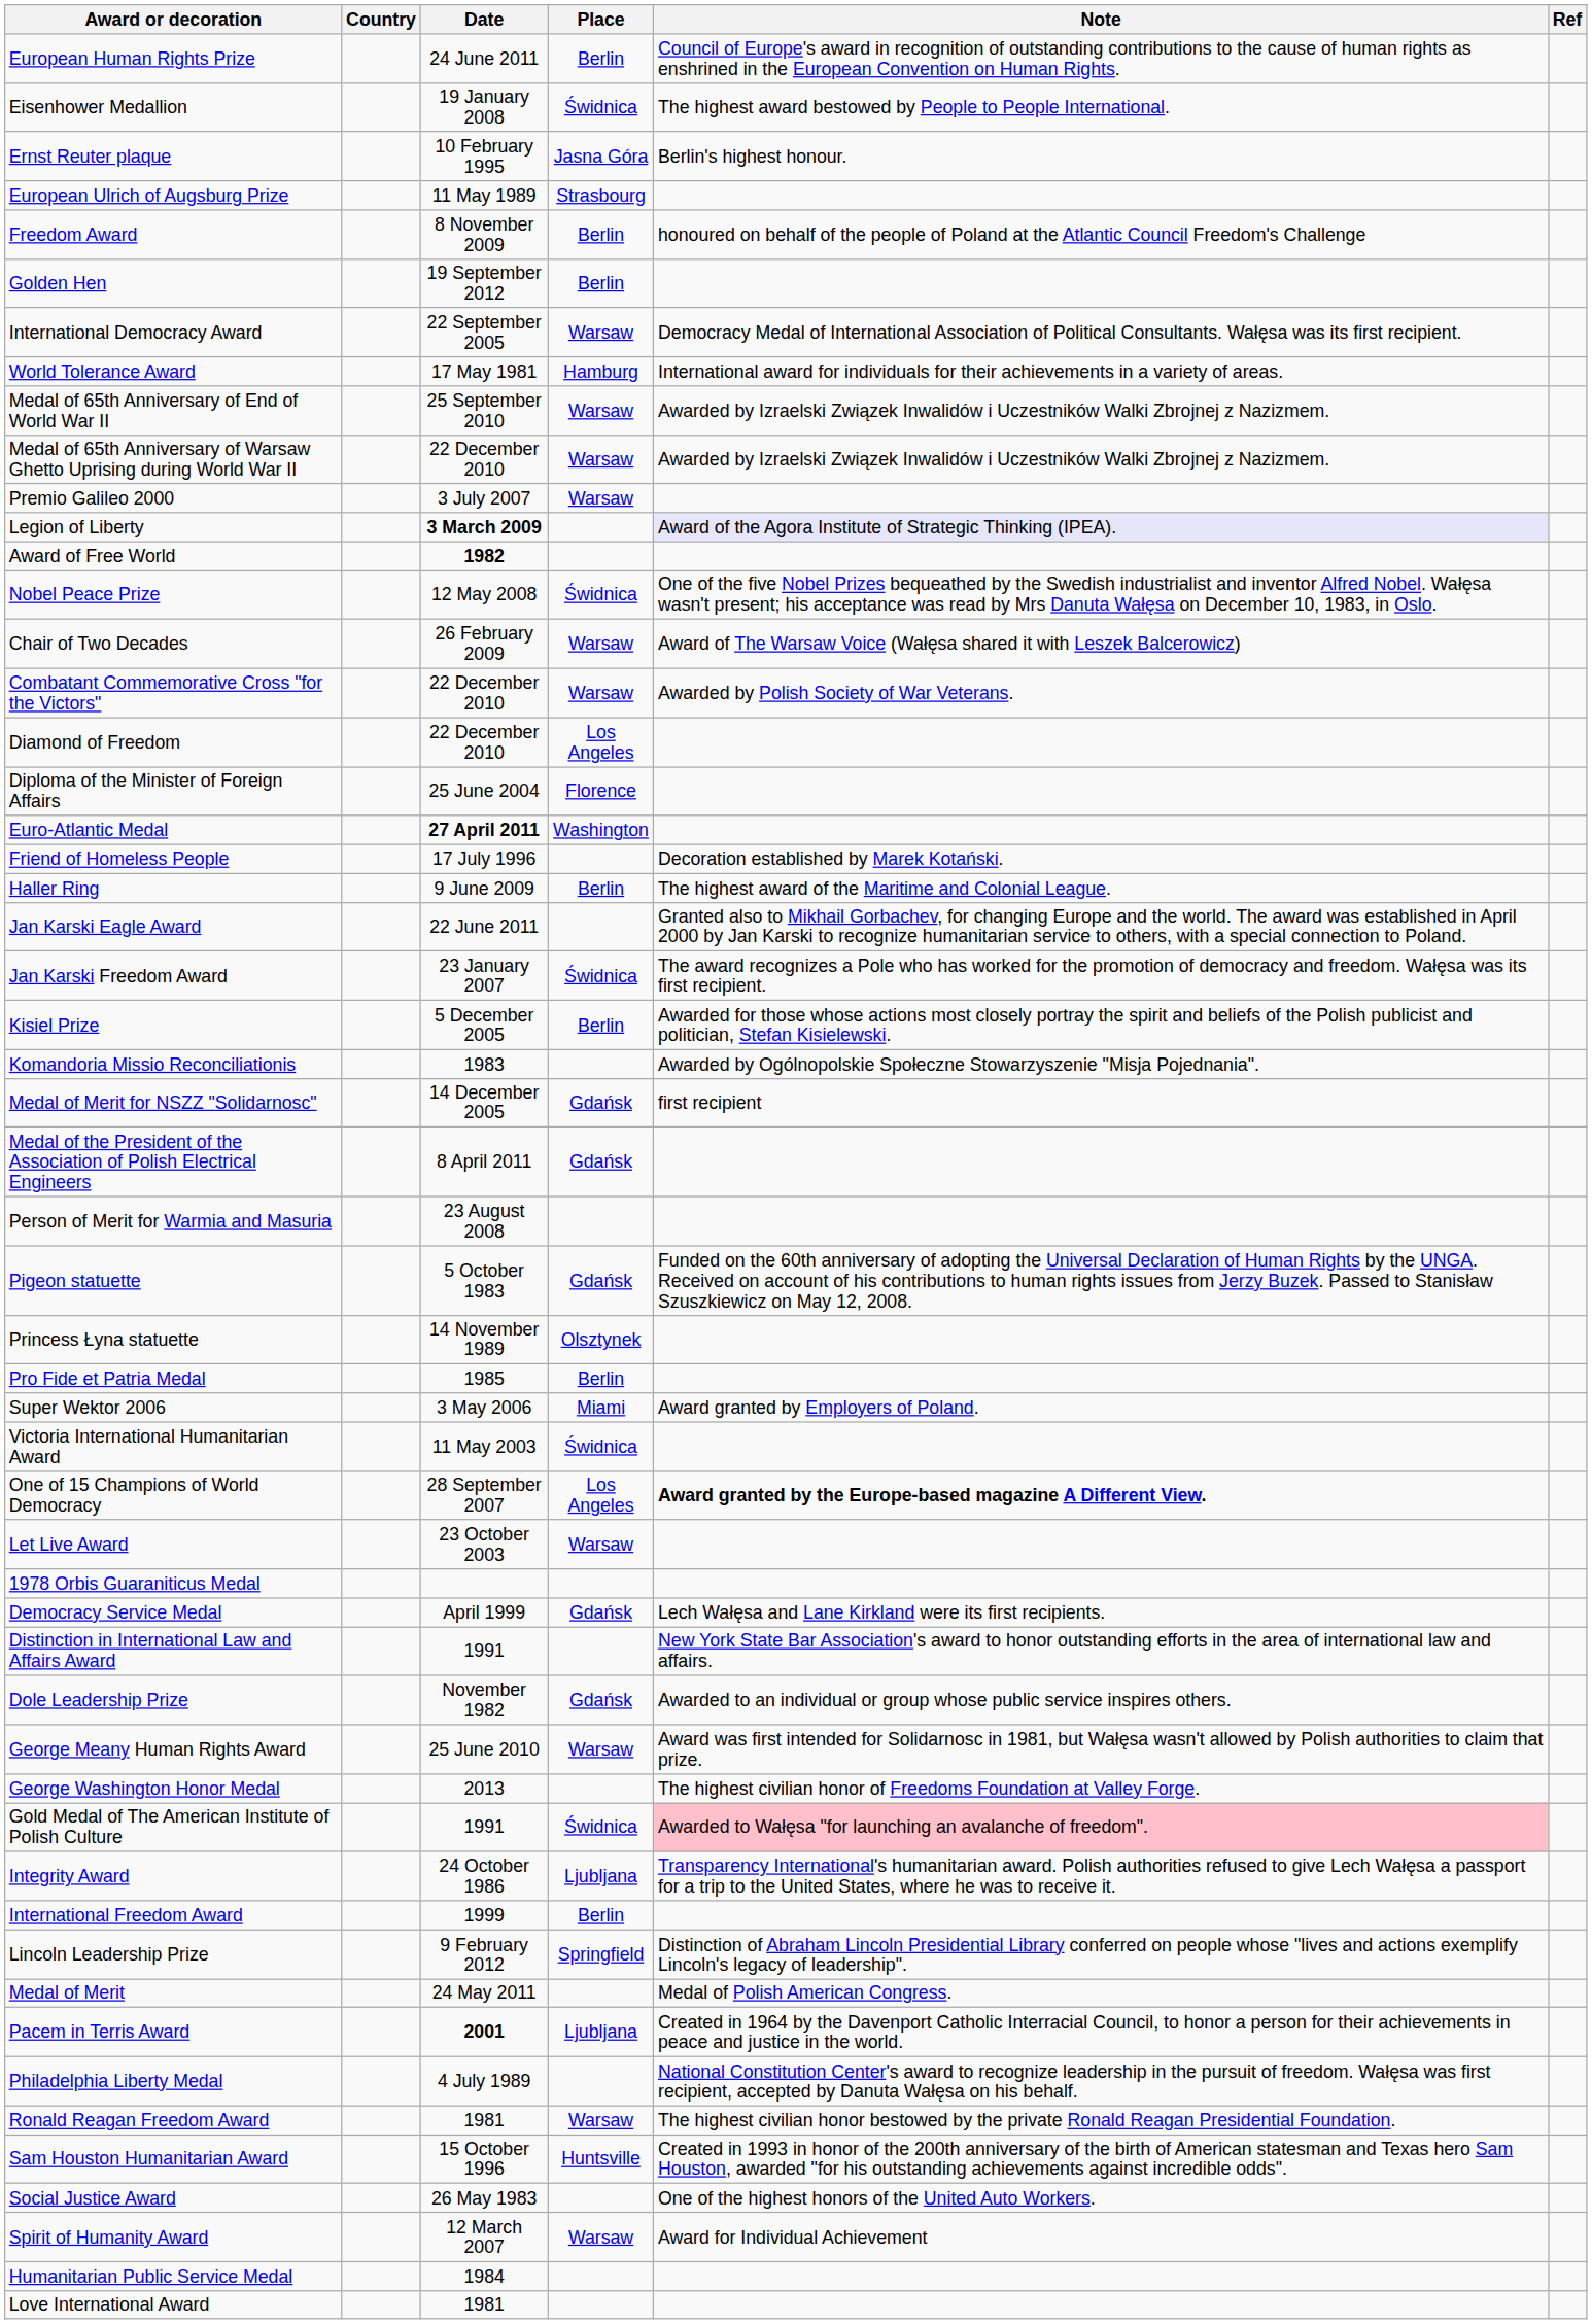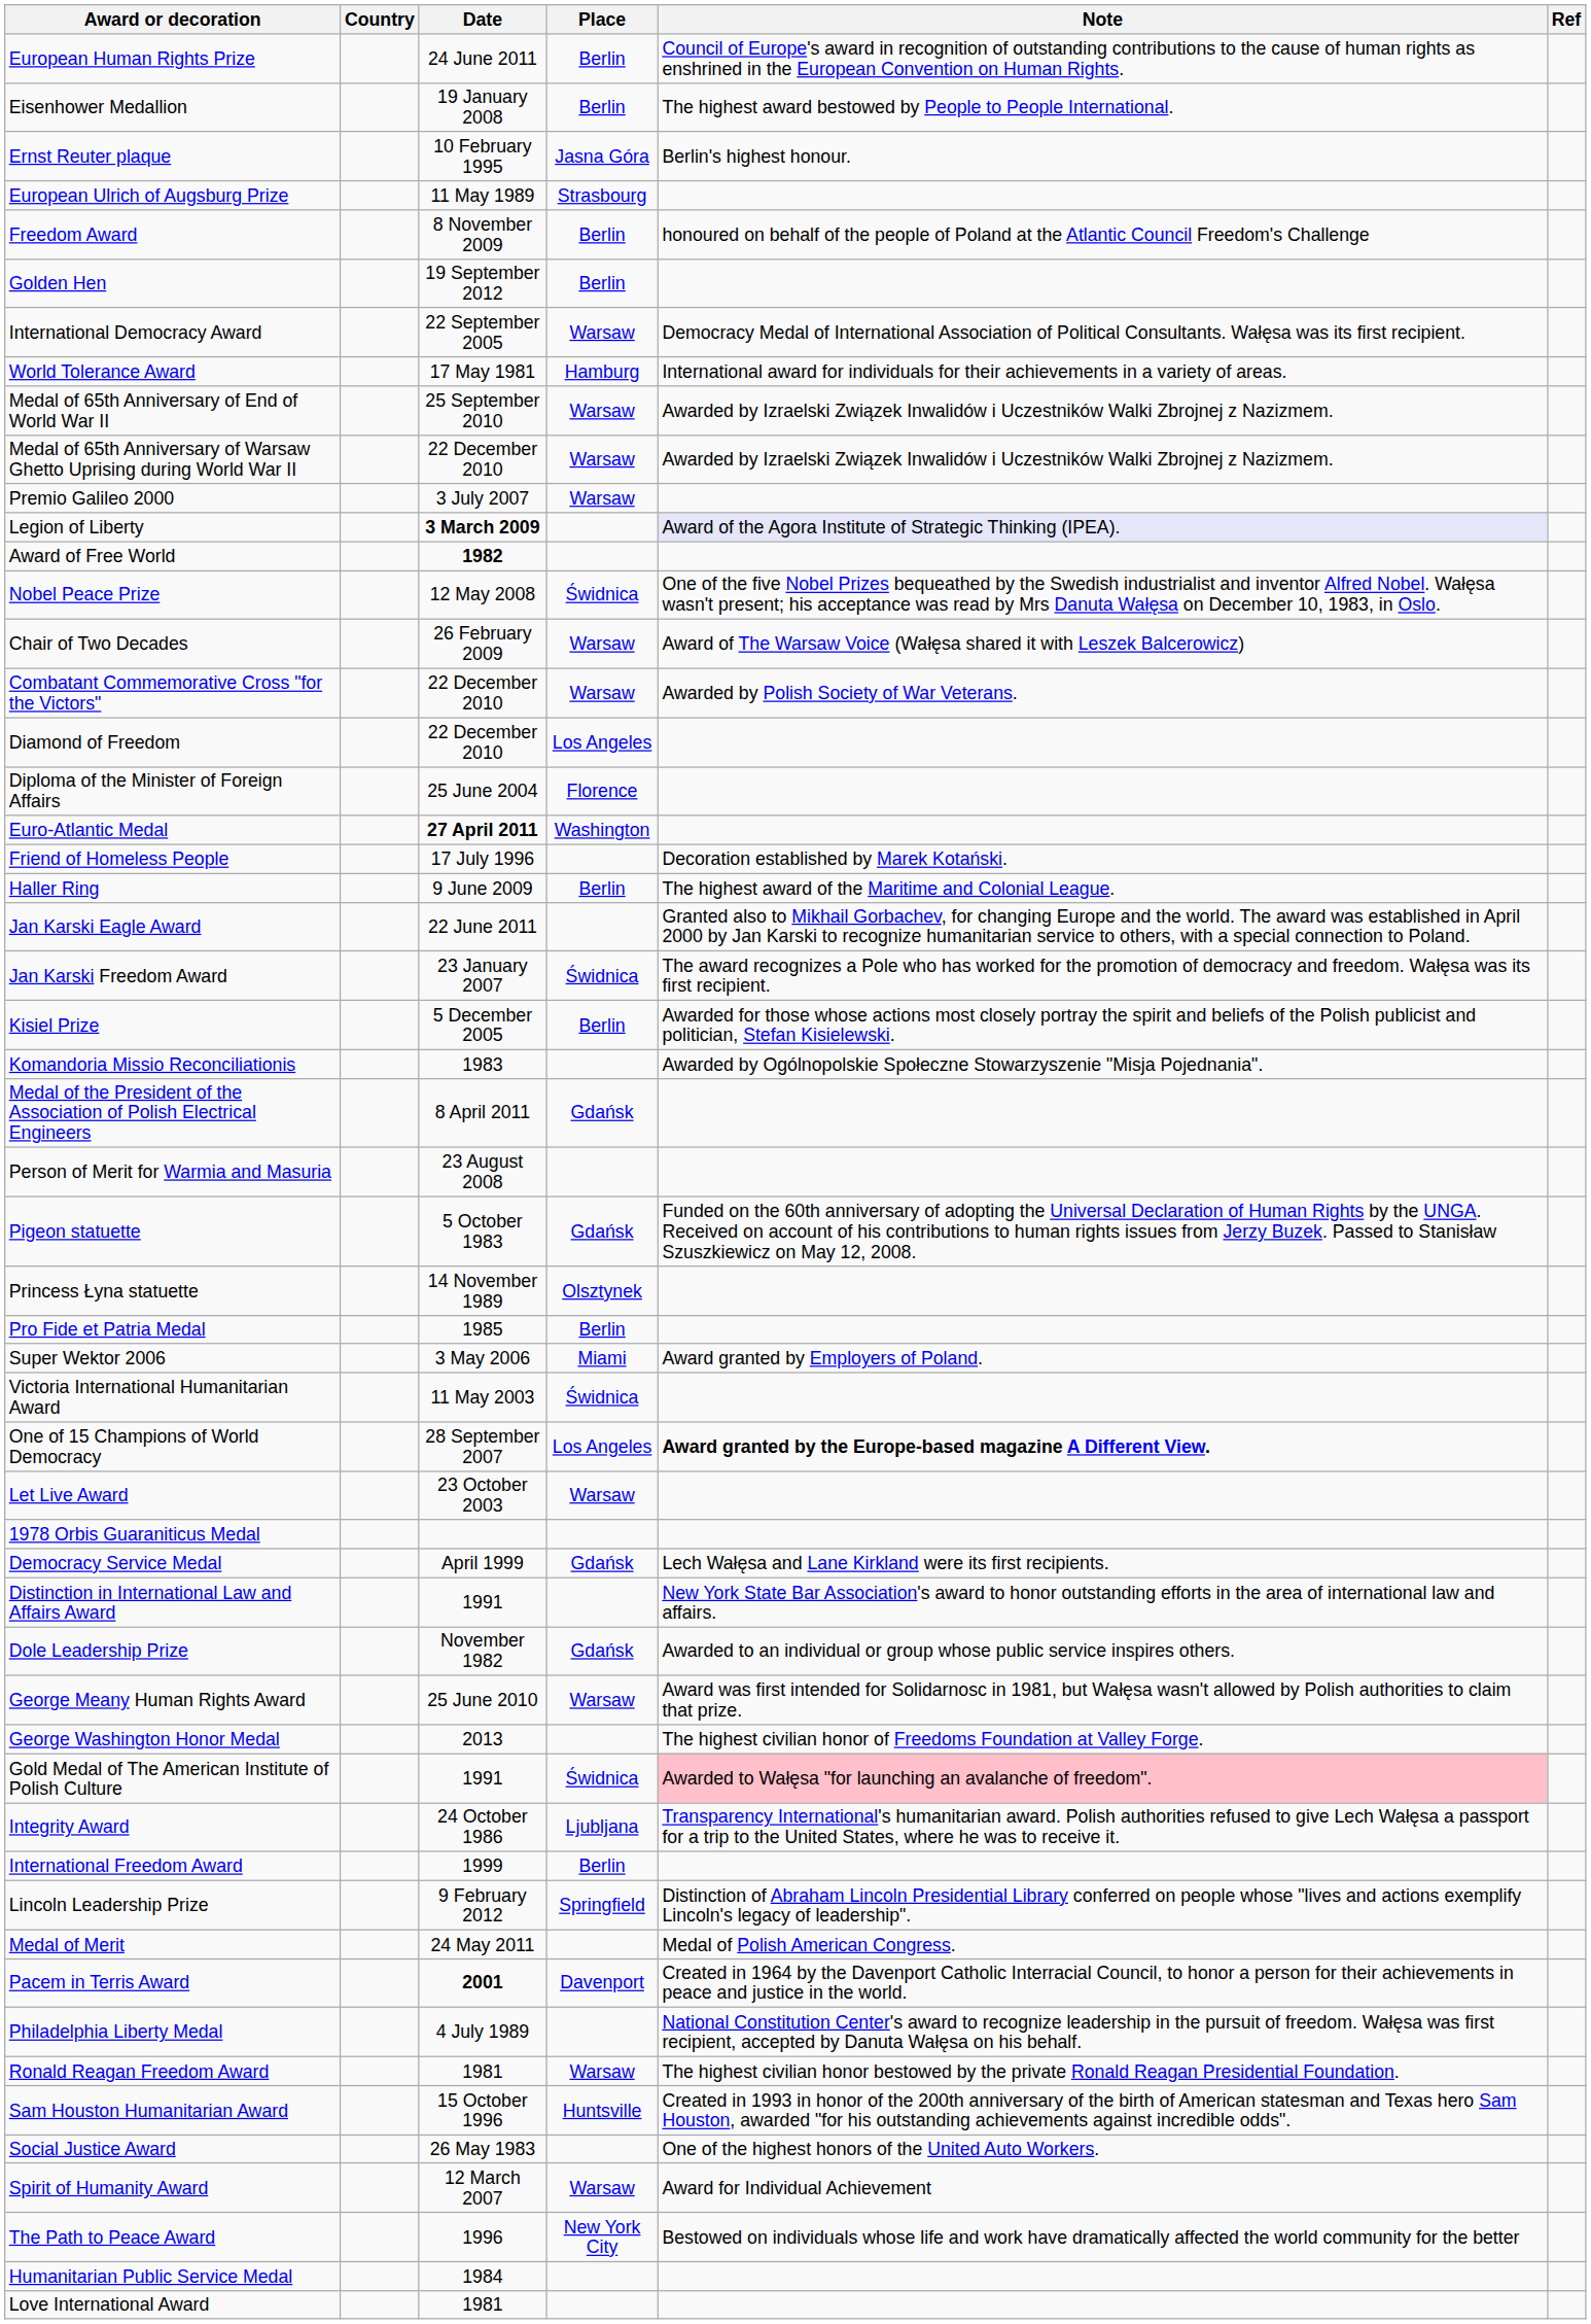Eisenhower Medallion | Place: Świdnica -> Berlin
- row: Medal of Merit for NSZZ "Solidarnosc" | 14 December 2005 | Gdańsk | first recipient
Pacem in Terris Award | Place: Ljubljana -> Davenport
+ row: The Path to Peace Award | 1996 | New York City | Bestowed on individuals whose life and work have dramatically affected the world community for the better
